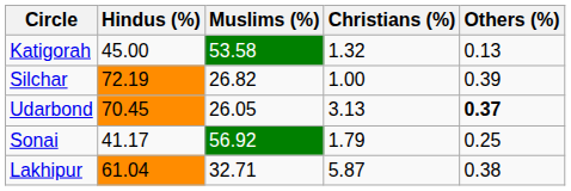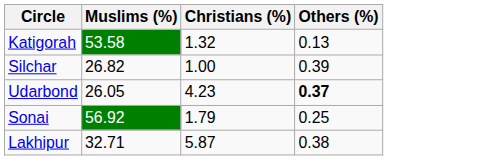- column: Hindus (%) | 45.00 | 72.19 | 70.45 | 41.17 | 61.04
Udarbond | Christians (%): 3.13 -> 4.23
